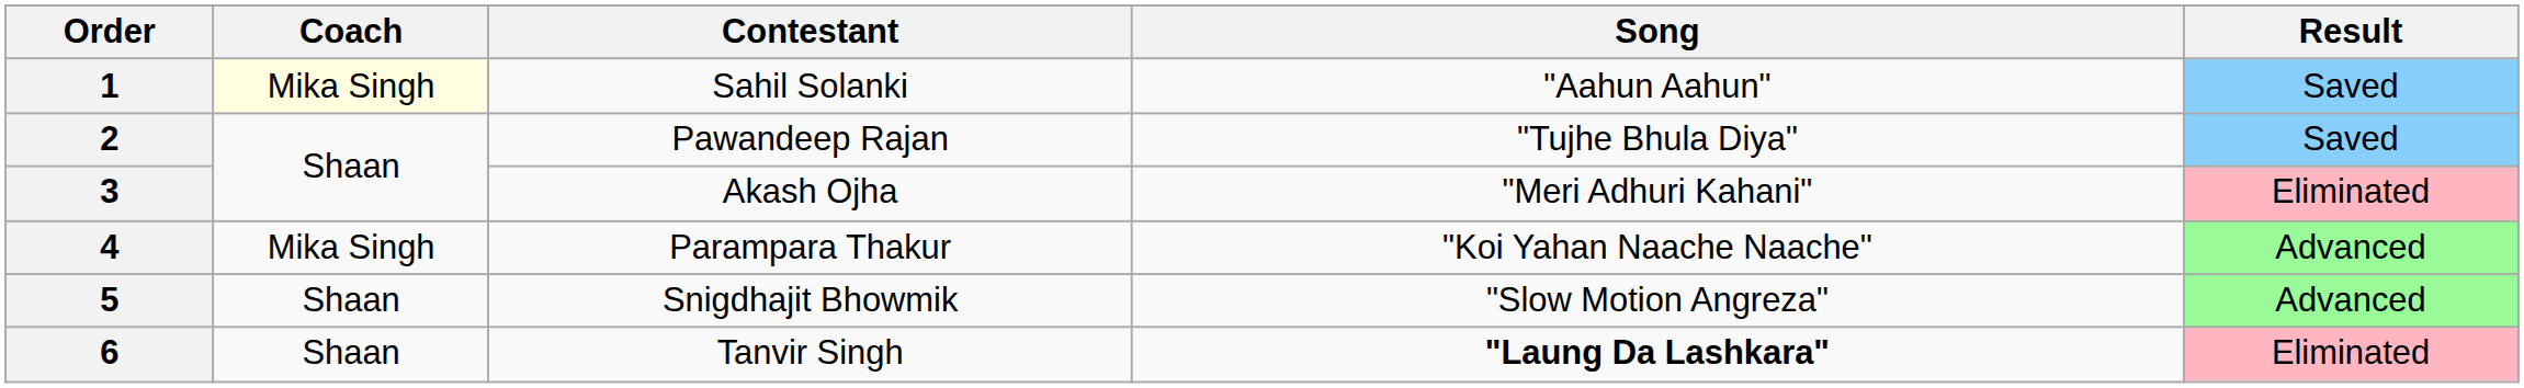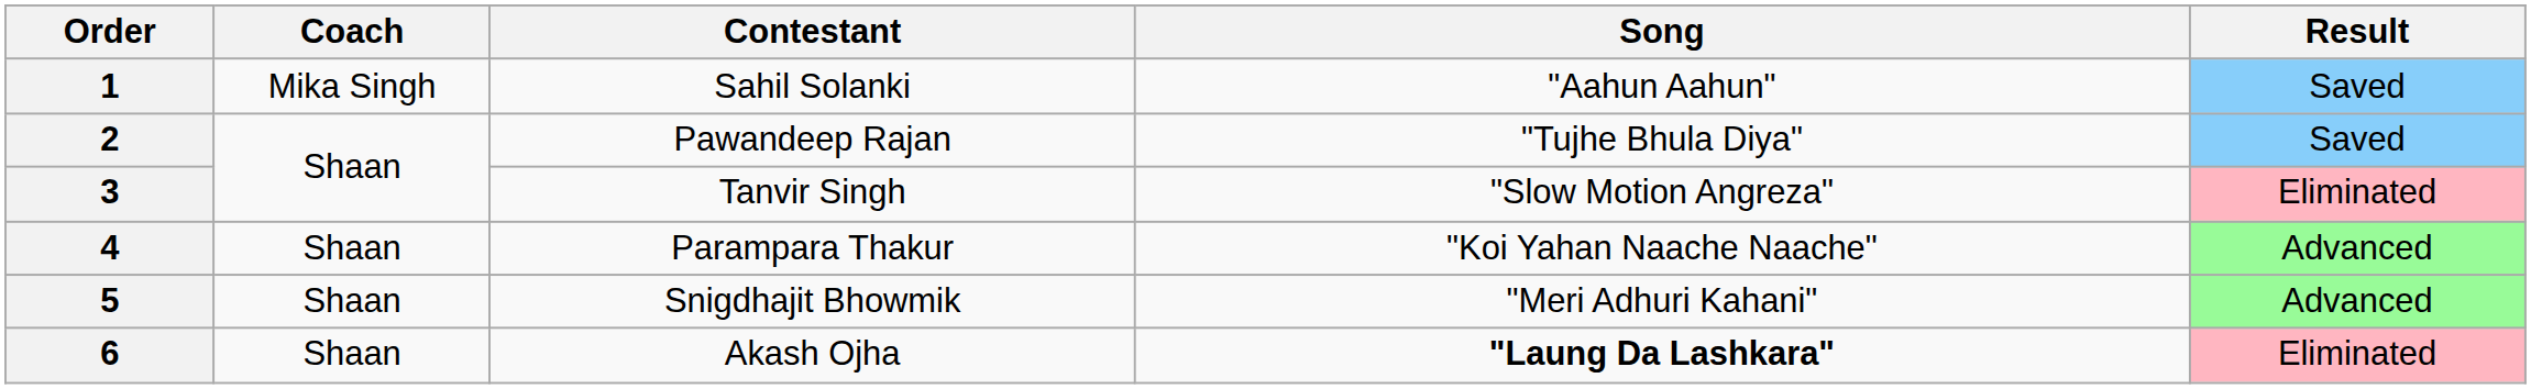1 | Coach: lightyellow background -> no background
3 | Contestant: Akash Ojha -> Tanvir Singh
3 | Song: "Meri Adhuri Kahani" -> "Slow Motion Angreza"
4 | Coach: Mika Singh -> Shaan
5 | Song: "Slow Motion Angreza" -> "Meri Adhuri Kahani"
6 | Contestant: Tanvir Singh -> Akash Ojha
